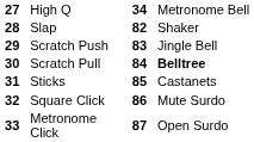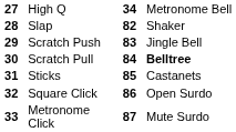Square Click | column 4: Mute Surdo -> Open Surdo
Metronome Click | column 4: Open Surdo -> Mute Surdo
